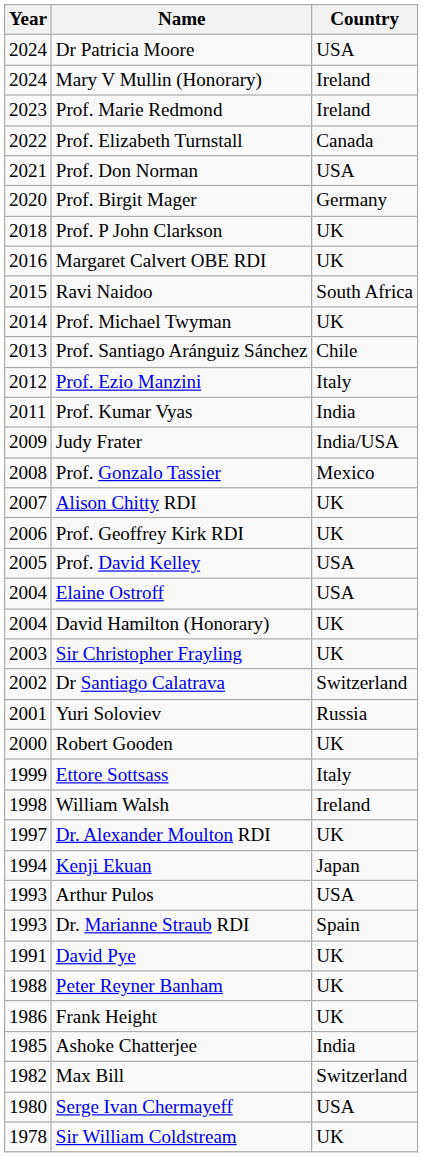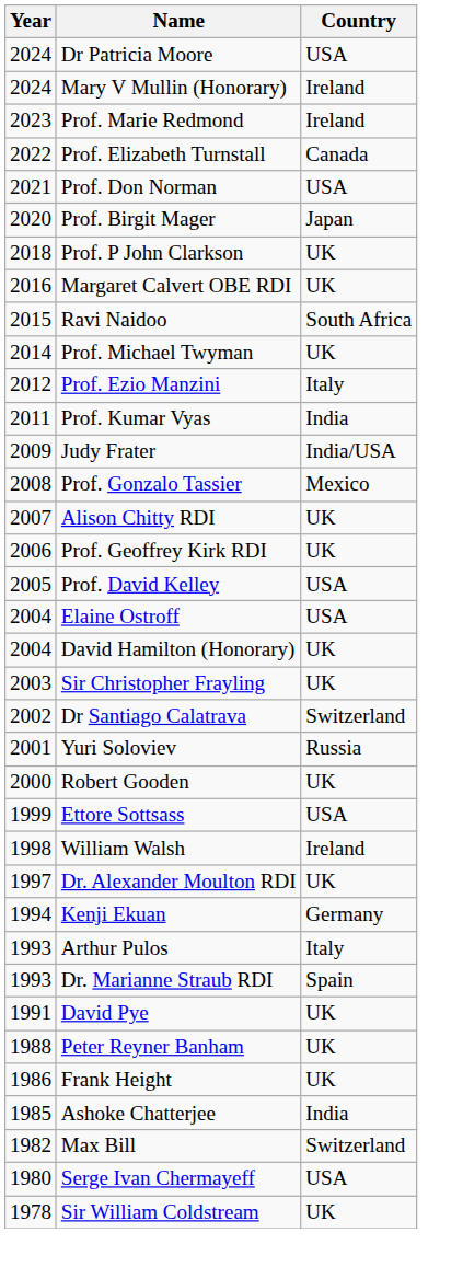Prof. Birgit Mager | Country: Germany -> Japan
- row: 2013 | Prof. Santiago Aránguiz Sánchez | Chile
Ettore Sottsass | Country: Italy -> USA
Kenji Ekuan | Country: Japan -> Germany
Arthur Pulos | Country: USA -> Italy
